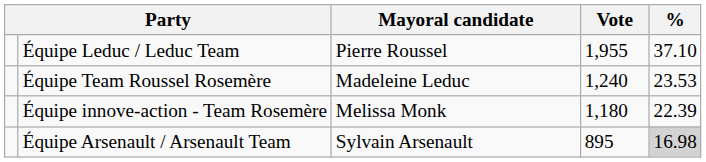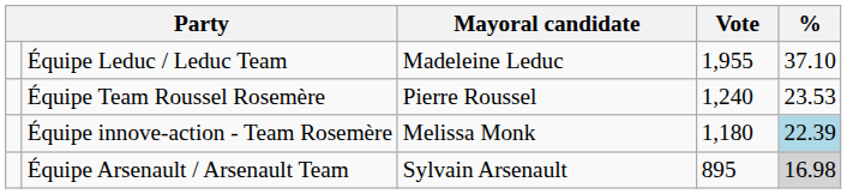Équipe Leduc / Leduc Team | Mayoral candidate: Pierre Roussel -> Madeleine Leduc
Équipe Team Roussel Rosemère | Mayoral candidate: Madeleine Leduc -> Pierre Roussel
Équipe innove-action - Team Rosemère | %: no background -> lightblue background
